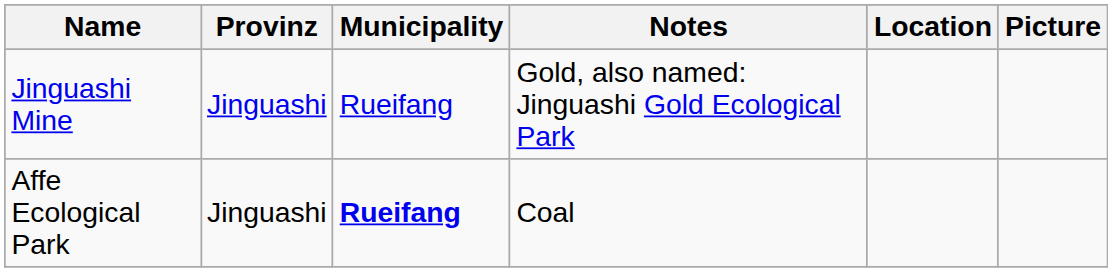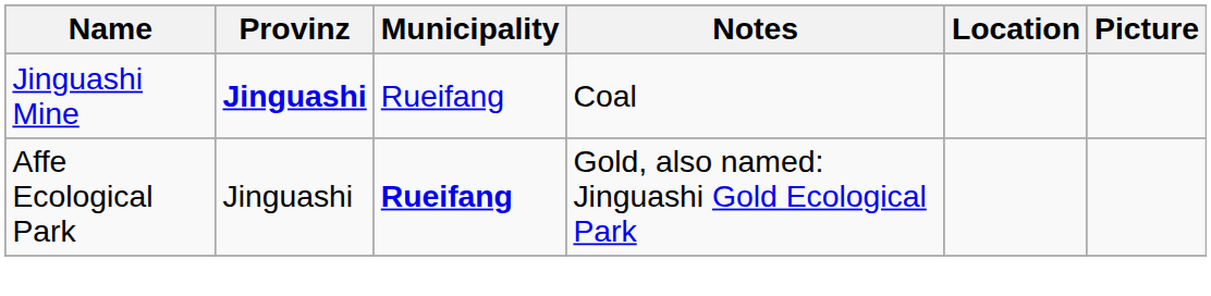Jinguashi Mine | Provinz: normal -> bold
Jinguashi Mine | Notes: Gold, also named: Jinguashi Gold Ecological Park -> Coal
Affe Ecological Park | Notes: Coal -> Gold, also named: Jinguashi Gold Ecological Park
